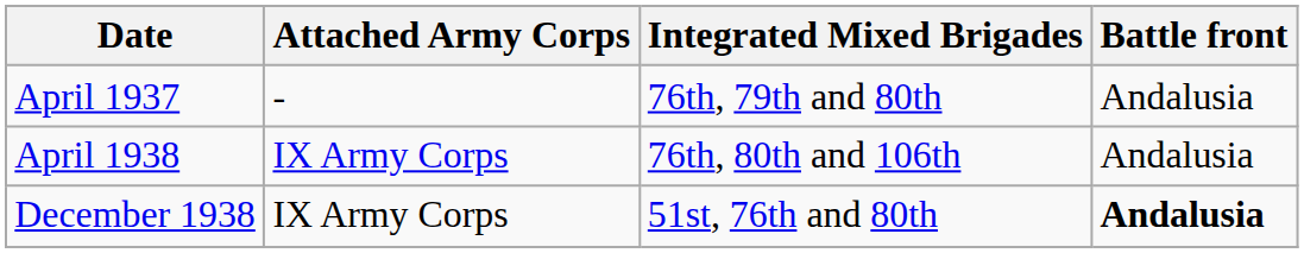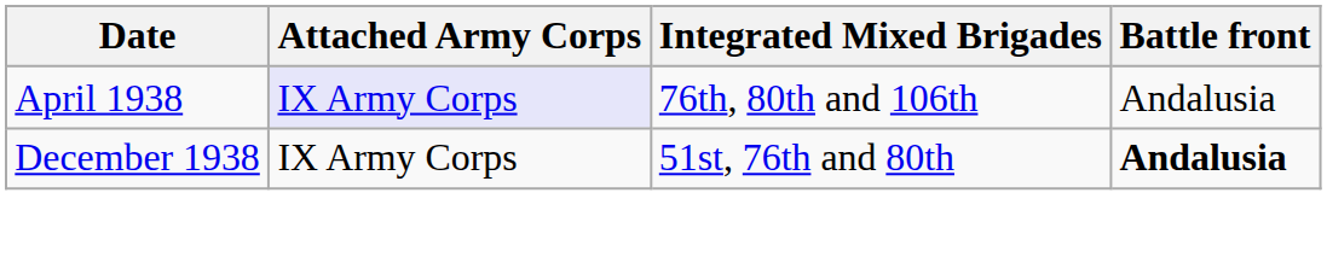- row: April 1937 | - | 76th, 79th and 80th | Andalusia
April 1938 | Attached Army Corps: no background -> lavender background
